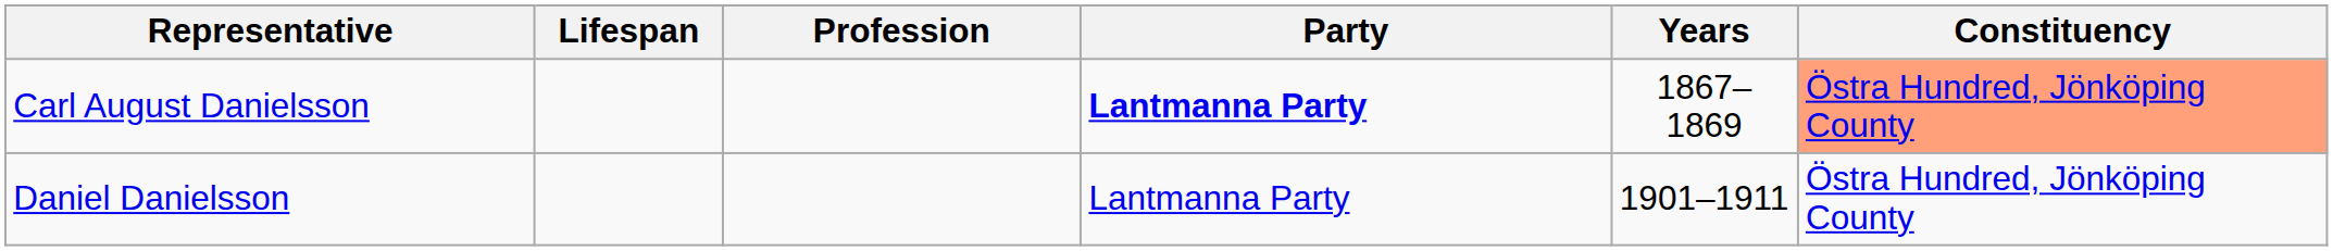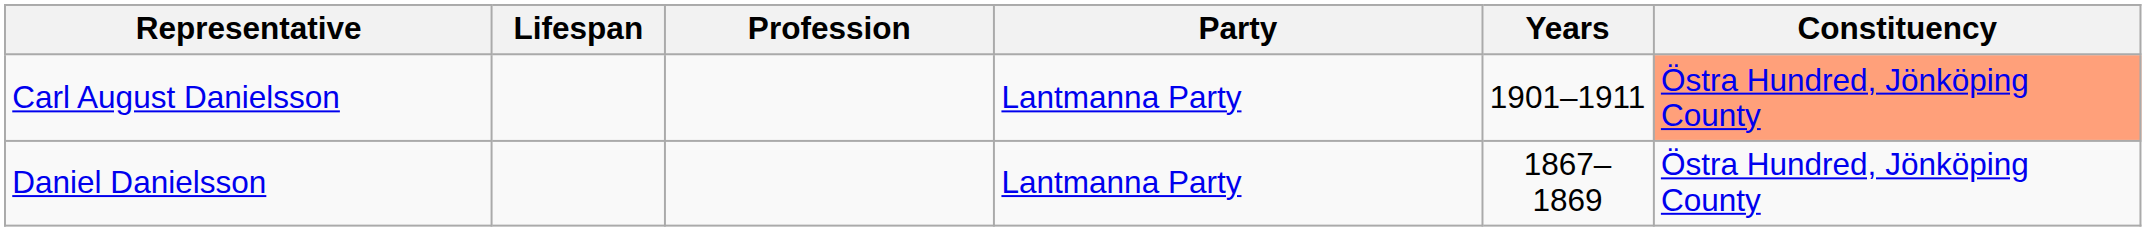Carl August Danielsson | Party: bold -> normal
Carl August Danielsson | Years: 1867–1869 -> 1901–1911
Daniel Danielsson | Years: 1901–1911 -> 1867–1869
